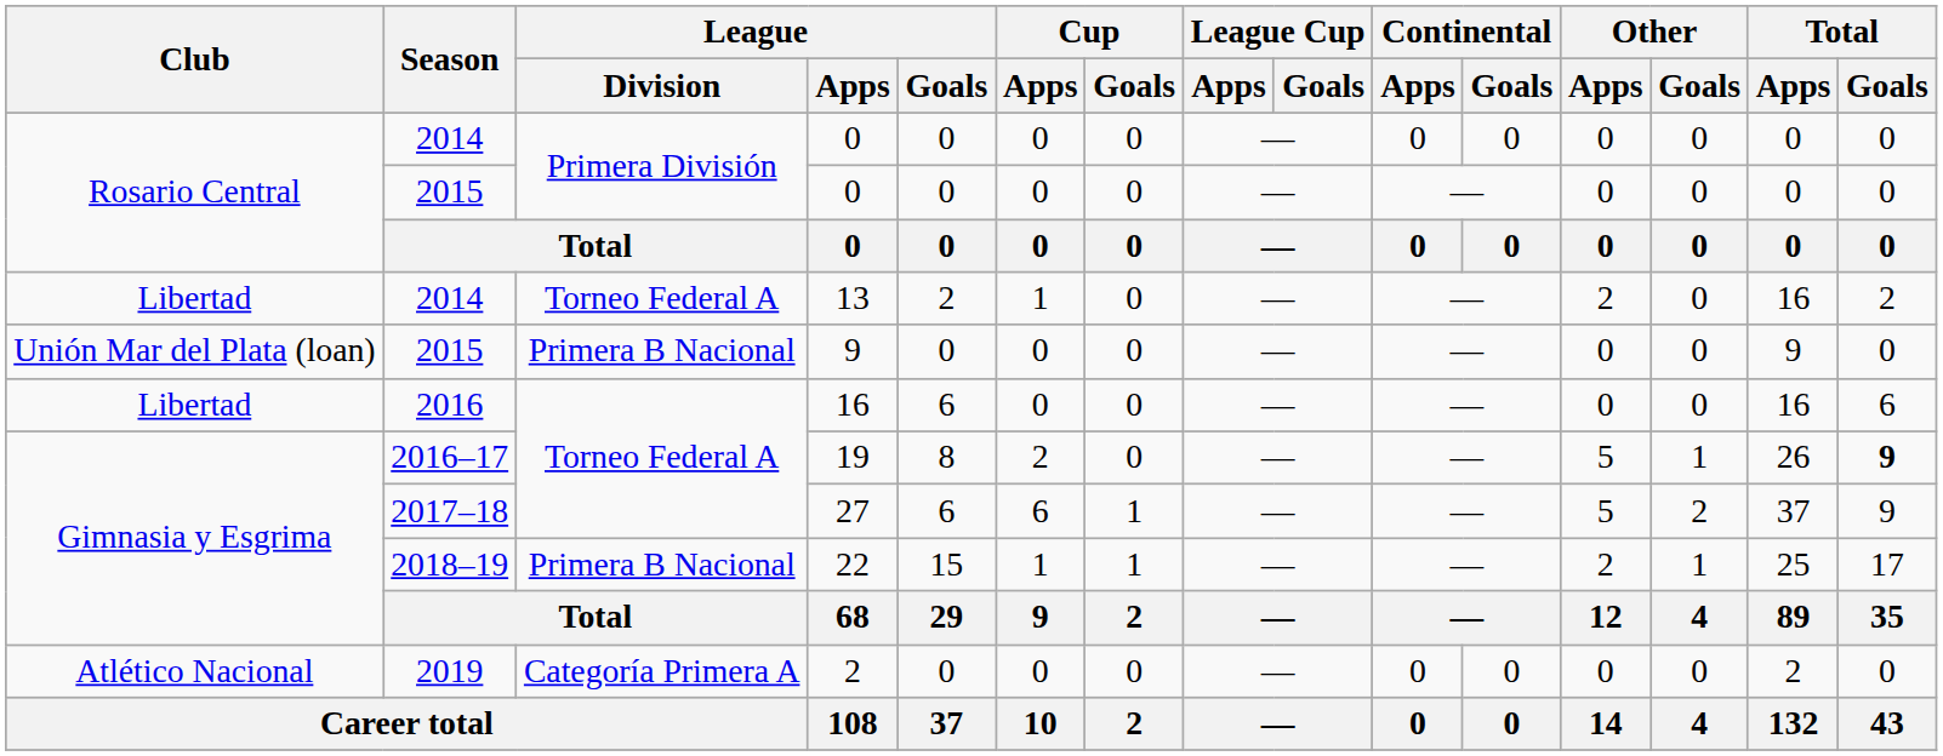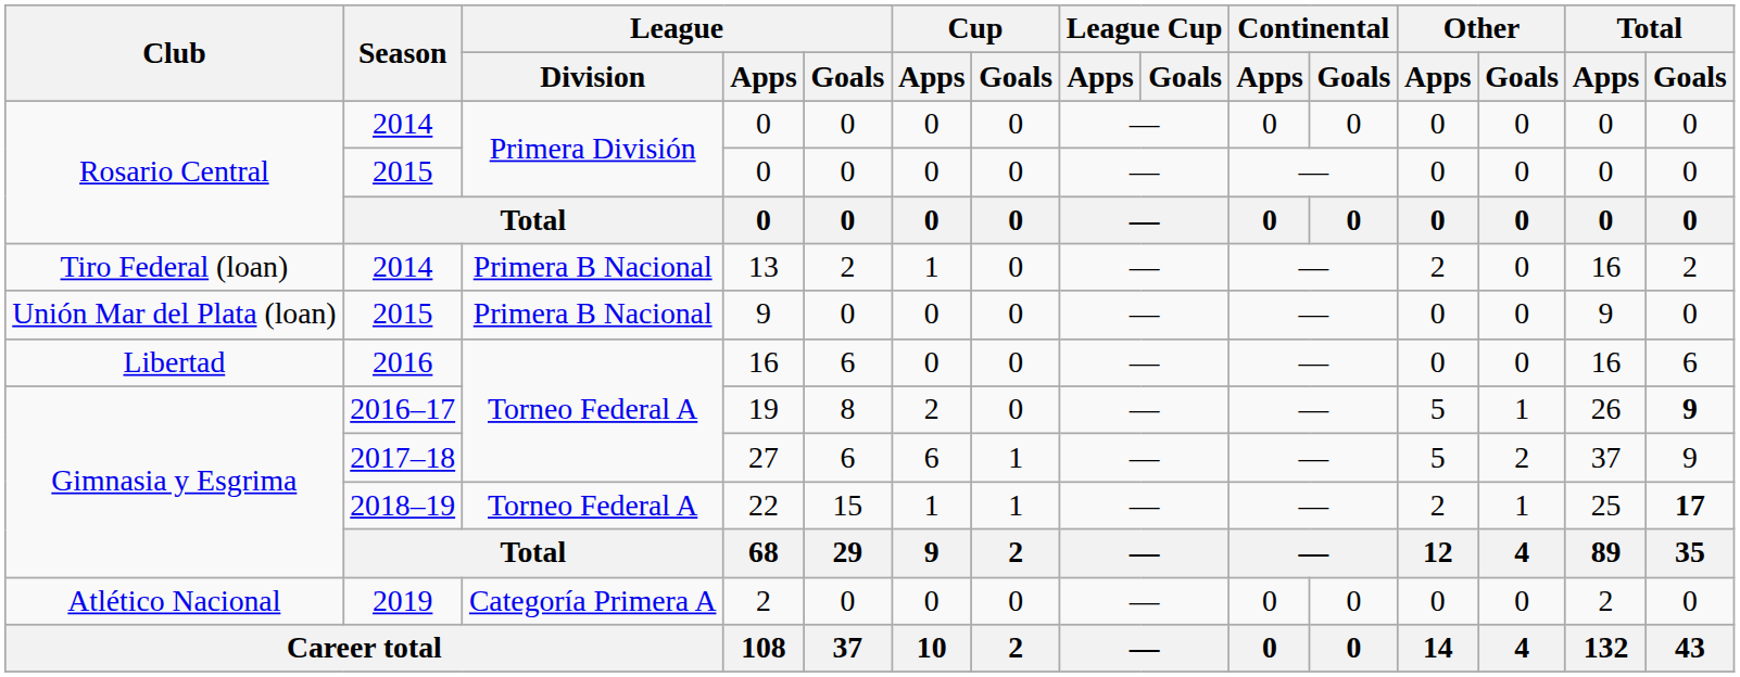13 | Club: Libertad -> Tiro Federal (loan)
13 | League / Division: Torneo Federal A -> Primera B Nacional
22 | League / Division: Primera B Nacional -> Torneo Federal A
22 | Total / Goals: normal -> bold
